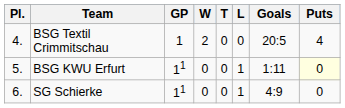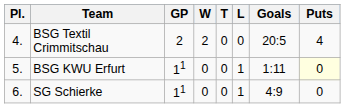BSG Textil Crimmitschau | GP: 1 -> 2
